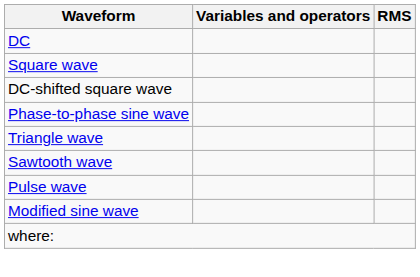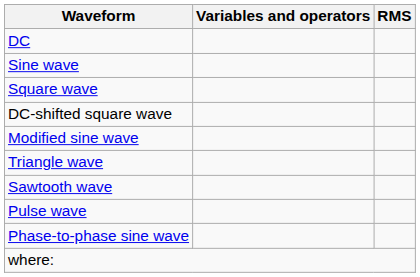+ row: Sine wave
rows swapped: Modified sine wave <-> Phase-to-phase sine wave
